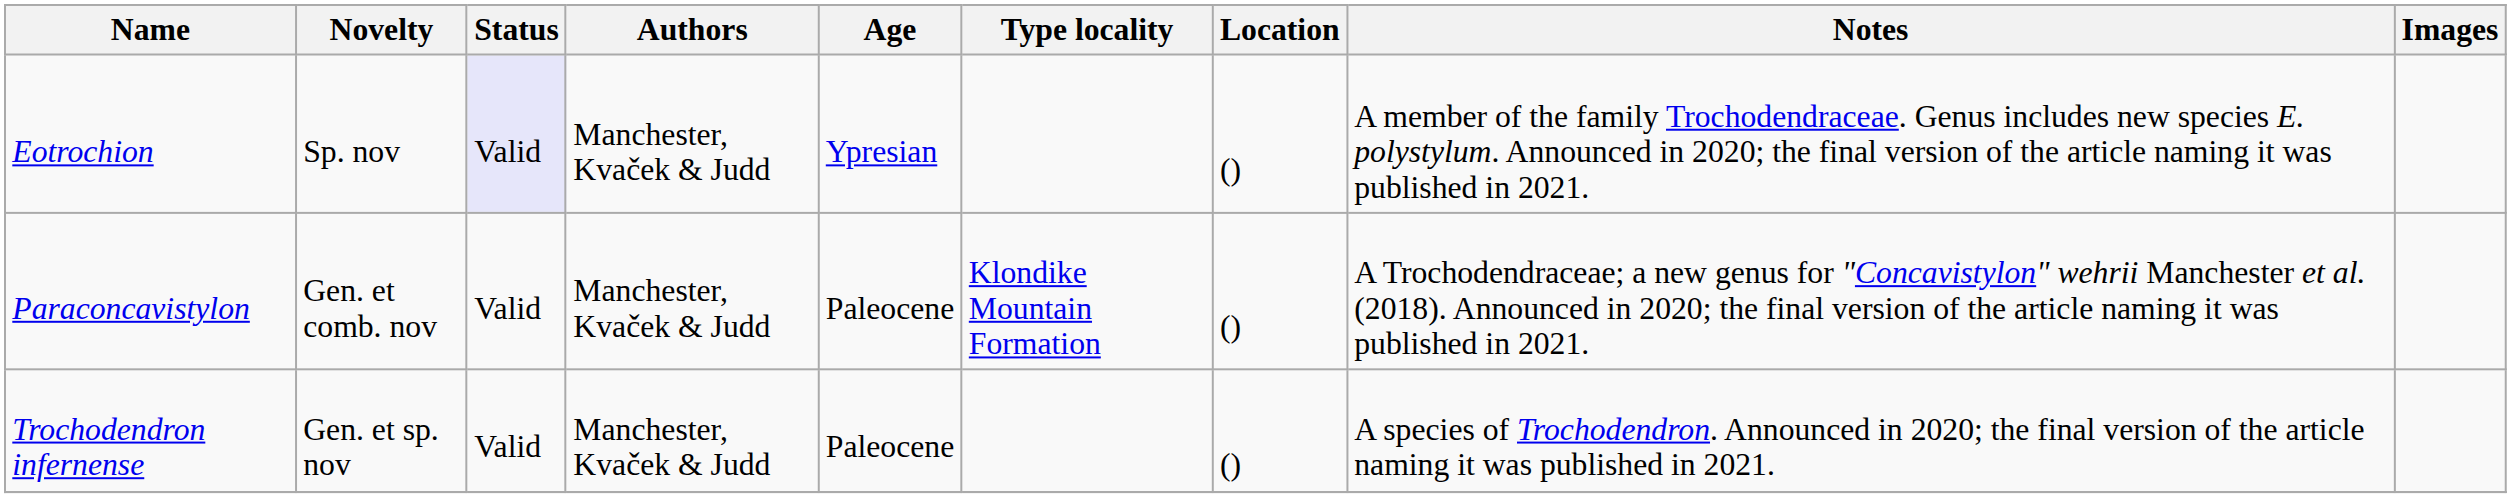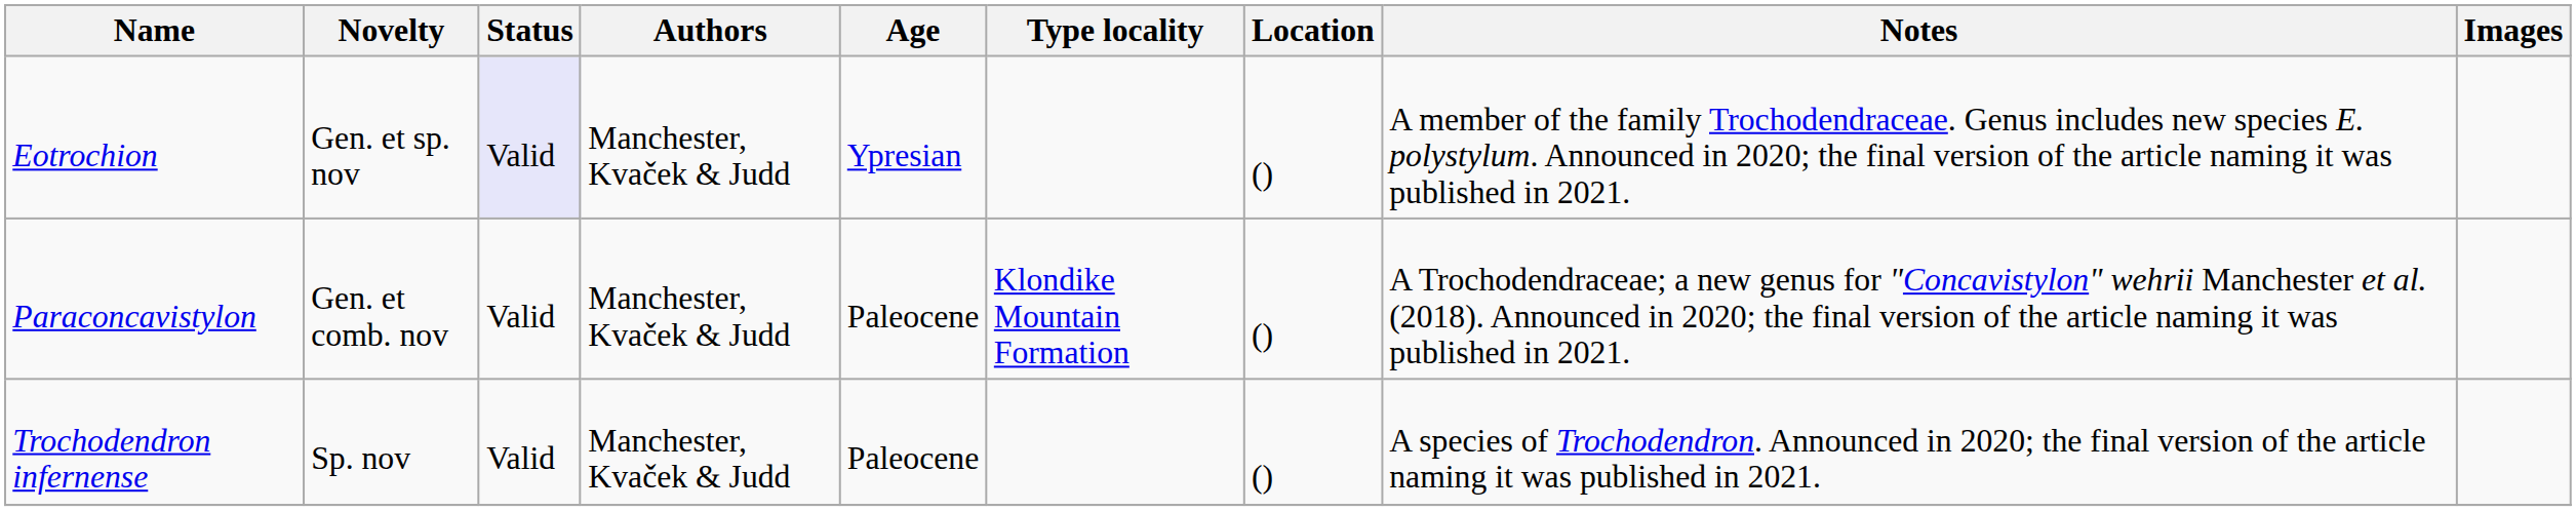Eotrochion | Novelty: Sp. nov -> Gen. et sp. nov
Trochodendron infernense | Novelty: Gen. et sp. nov -> Sp. nov
